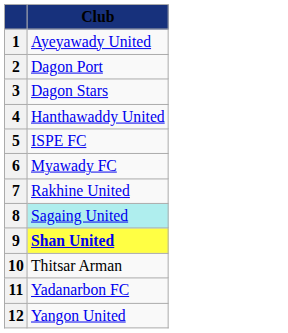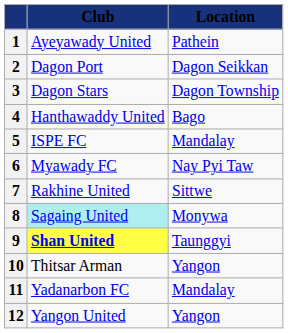+ column: Location | Pathein | Dagon Seikkan | Dagon Township | Bago | Mandalay | Nay Pyi Taw | Sittwe | Monywa | Taunggyi | Yangon | Mandalay | Yangon
